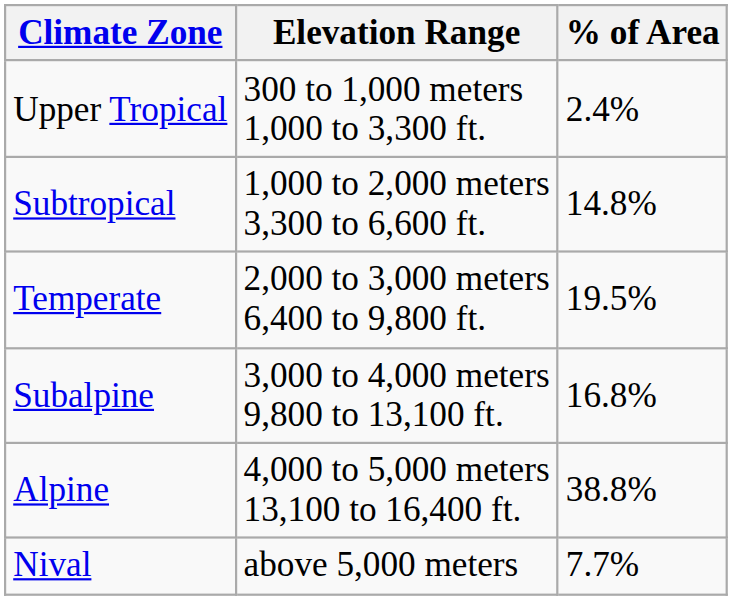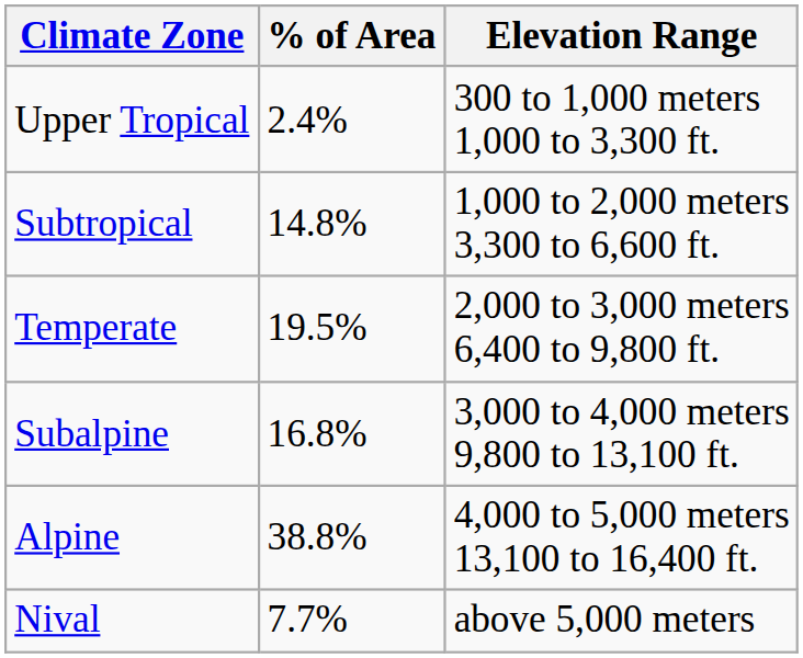columns swapped: Elevation Range <-> % of Area
